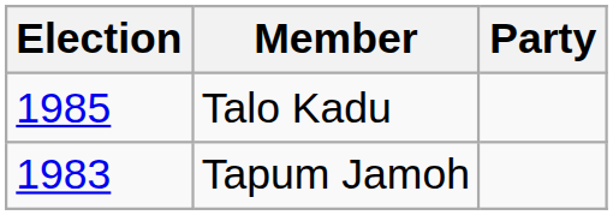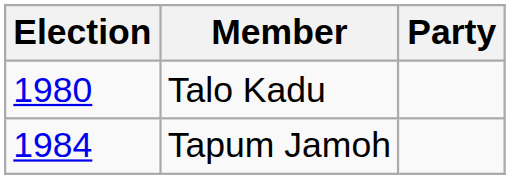Talo Kadu | Election: 1985 -> 1980
Tapum Jamoh | Election: 1983 -> 1984
